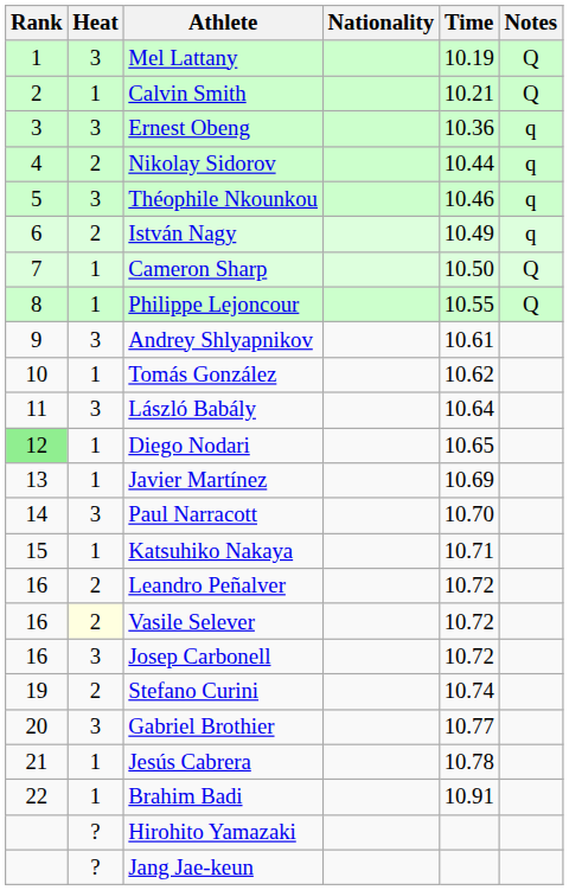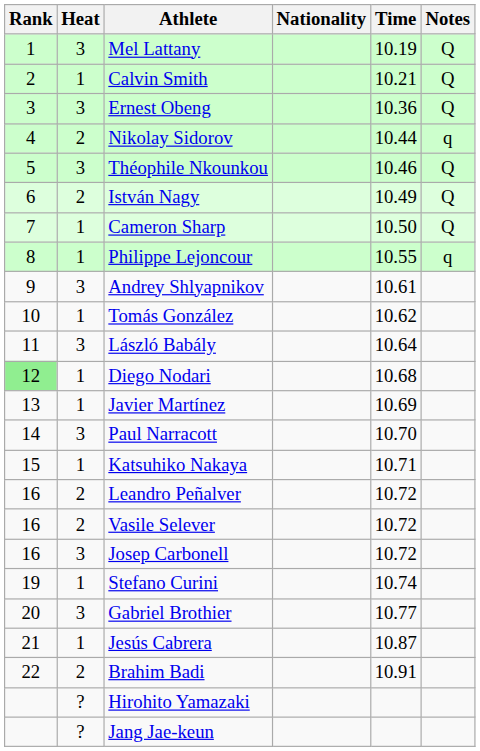Ernest Obeng | Notes: q -> Q
Théophile Nkounkou | Notes: q -> Q
István Nagy | Notes: q -> Q
Philippe Lejoncour | Notes: Q -> q
Diego Nodari | Time: 10.65 -> 10.68
Vasile Selever | Heat: lightyellow background -> no background
Stefano Curini | Heat: 2 -> 1
Jesús Cabrera | Time: 10.78 -> 10.87
Brahim Badi | Heat: 1 -> 2
